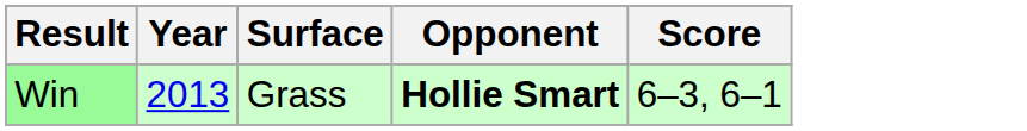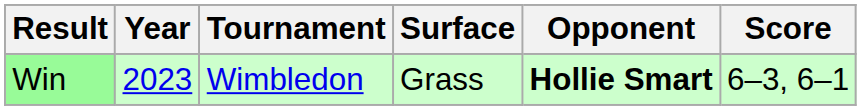+ column: Tournament | Wimbledon
Win | Year: 2013 -> 2023
